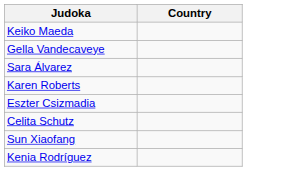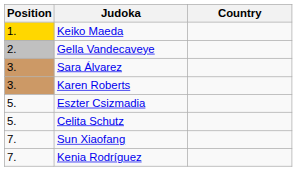+ column: Position | 1. | 2. | 3. | 3. | 5. | 5. | 7. | 7.
